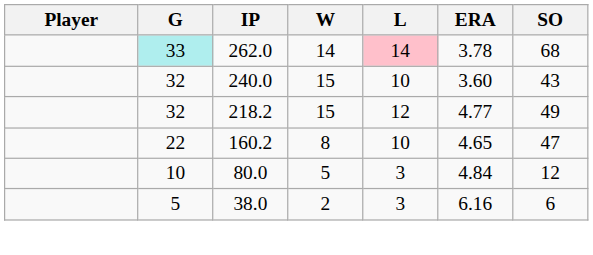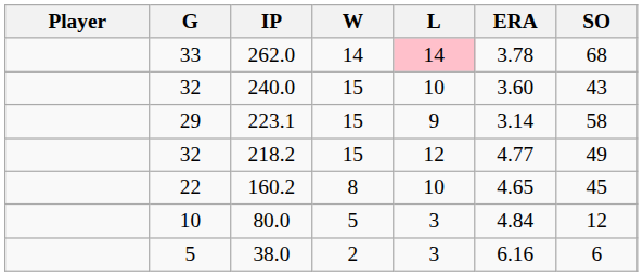262.0 | G: paleturquoise background -> no background
+ row: 29 | 223.1 | 15 | 9 | 3.14 | 58
160.2 | SO: 47 -> 45
